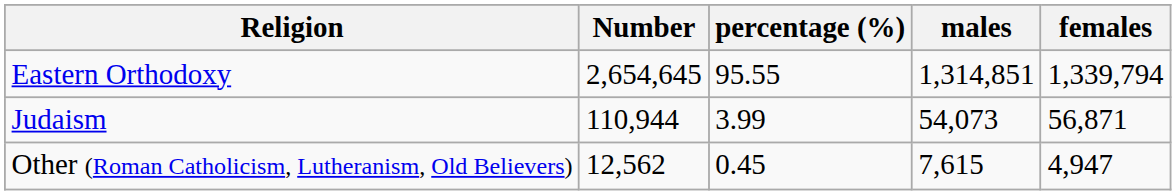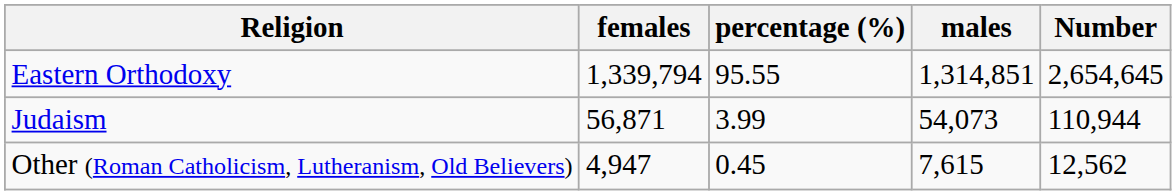columns swapped: Number <-> females
